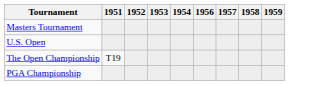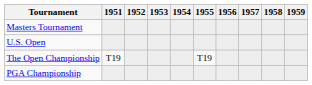+ column: 1955 | T19
